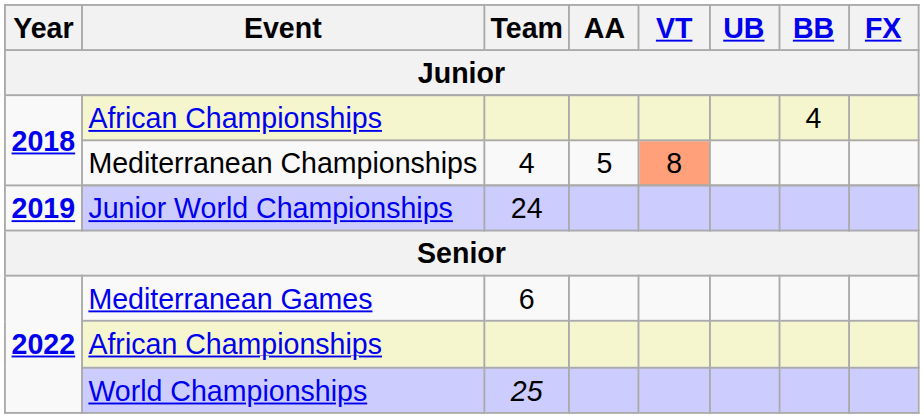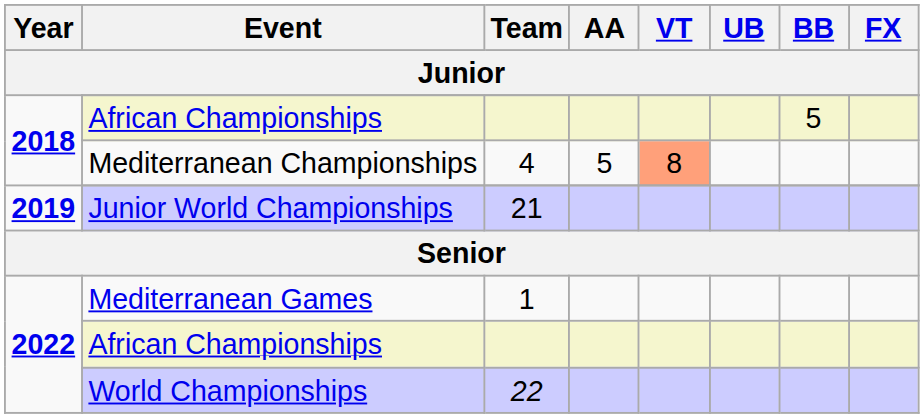2018 / African Championships | BB: 4 -> 5
Junior World Championships | Team: 24 -> 21
Mediterranean Games | Team: 6 -> 1
World Championships | Team: 25 -> 22
